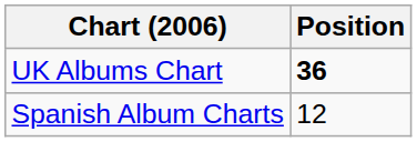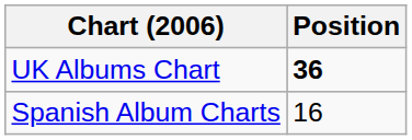Spanish Album Charts | Position: 12 -> 16
